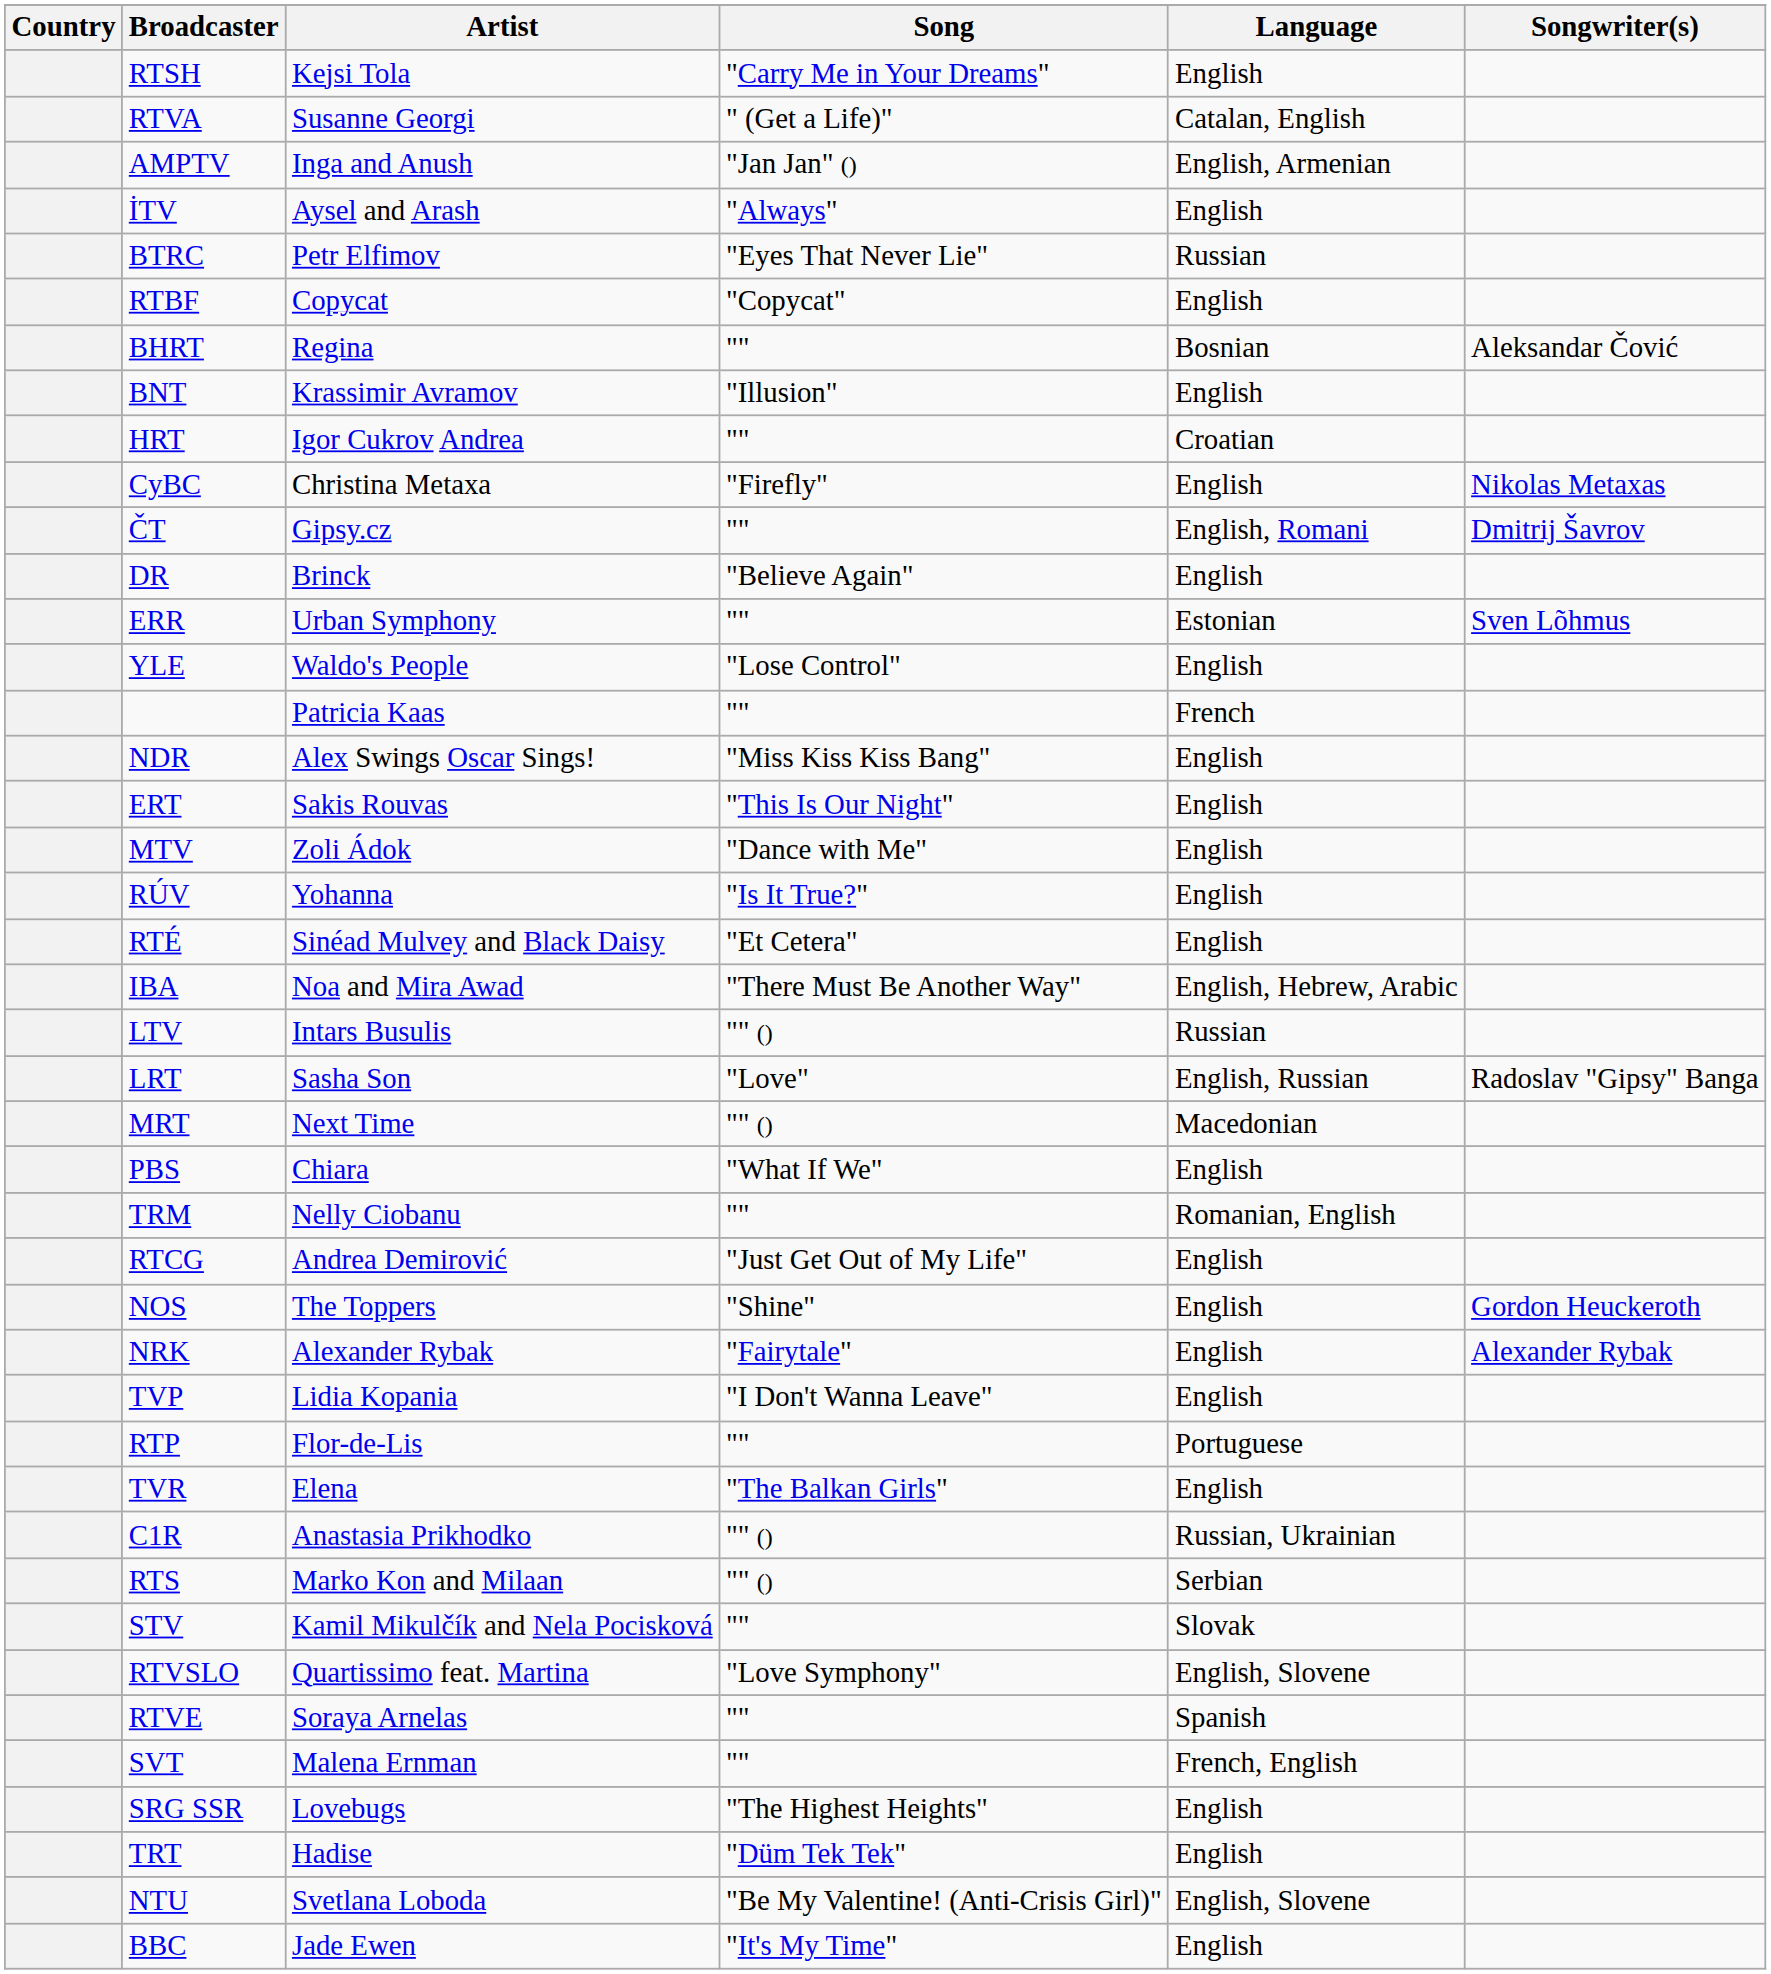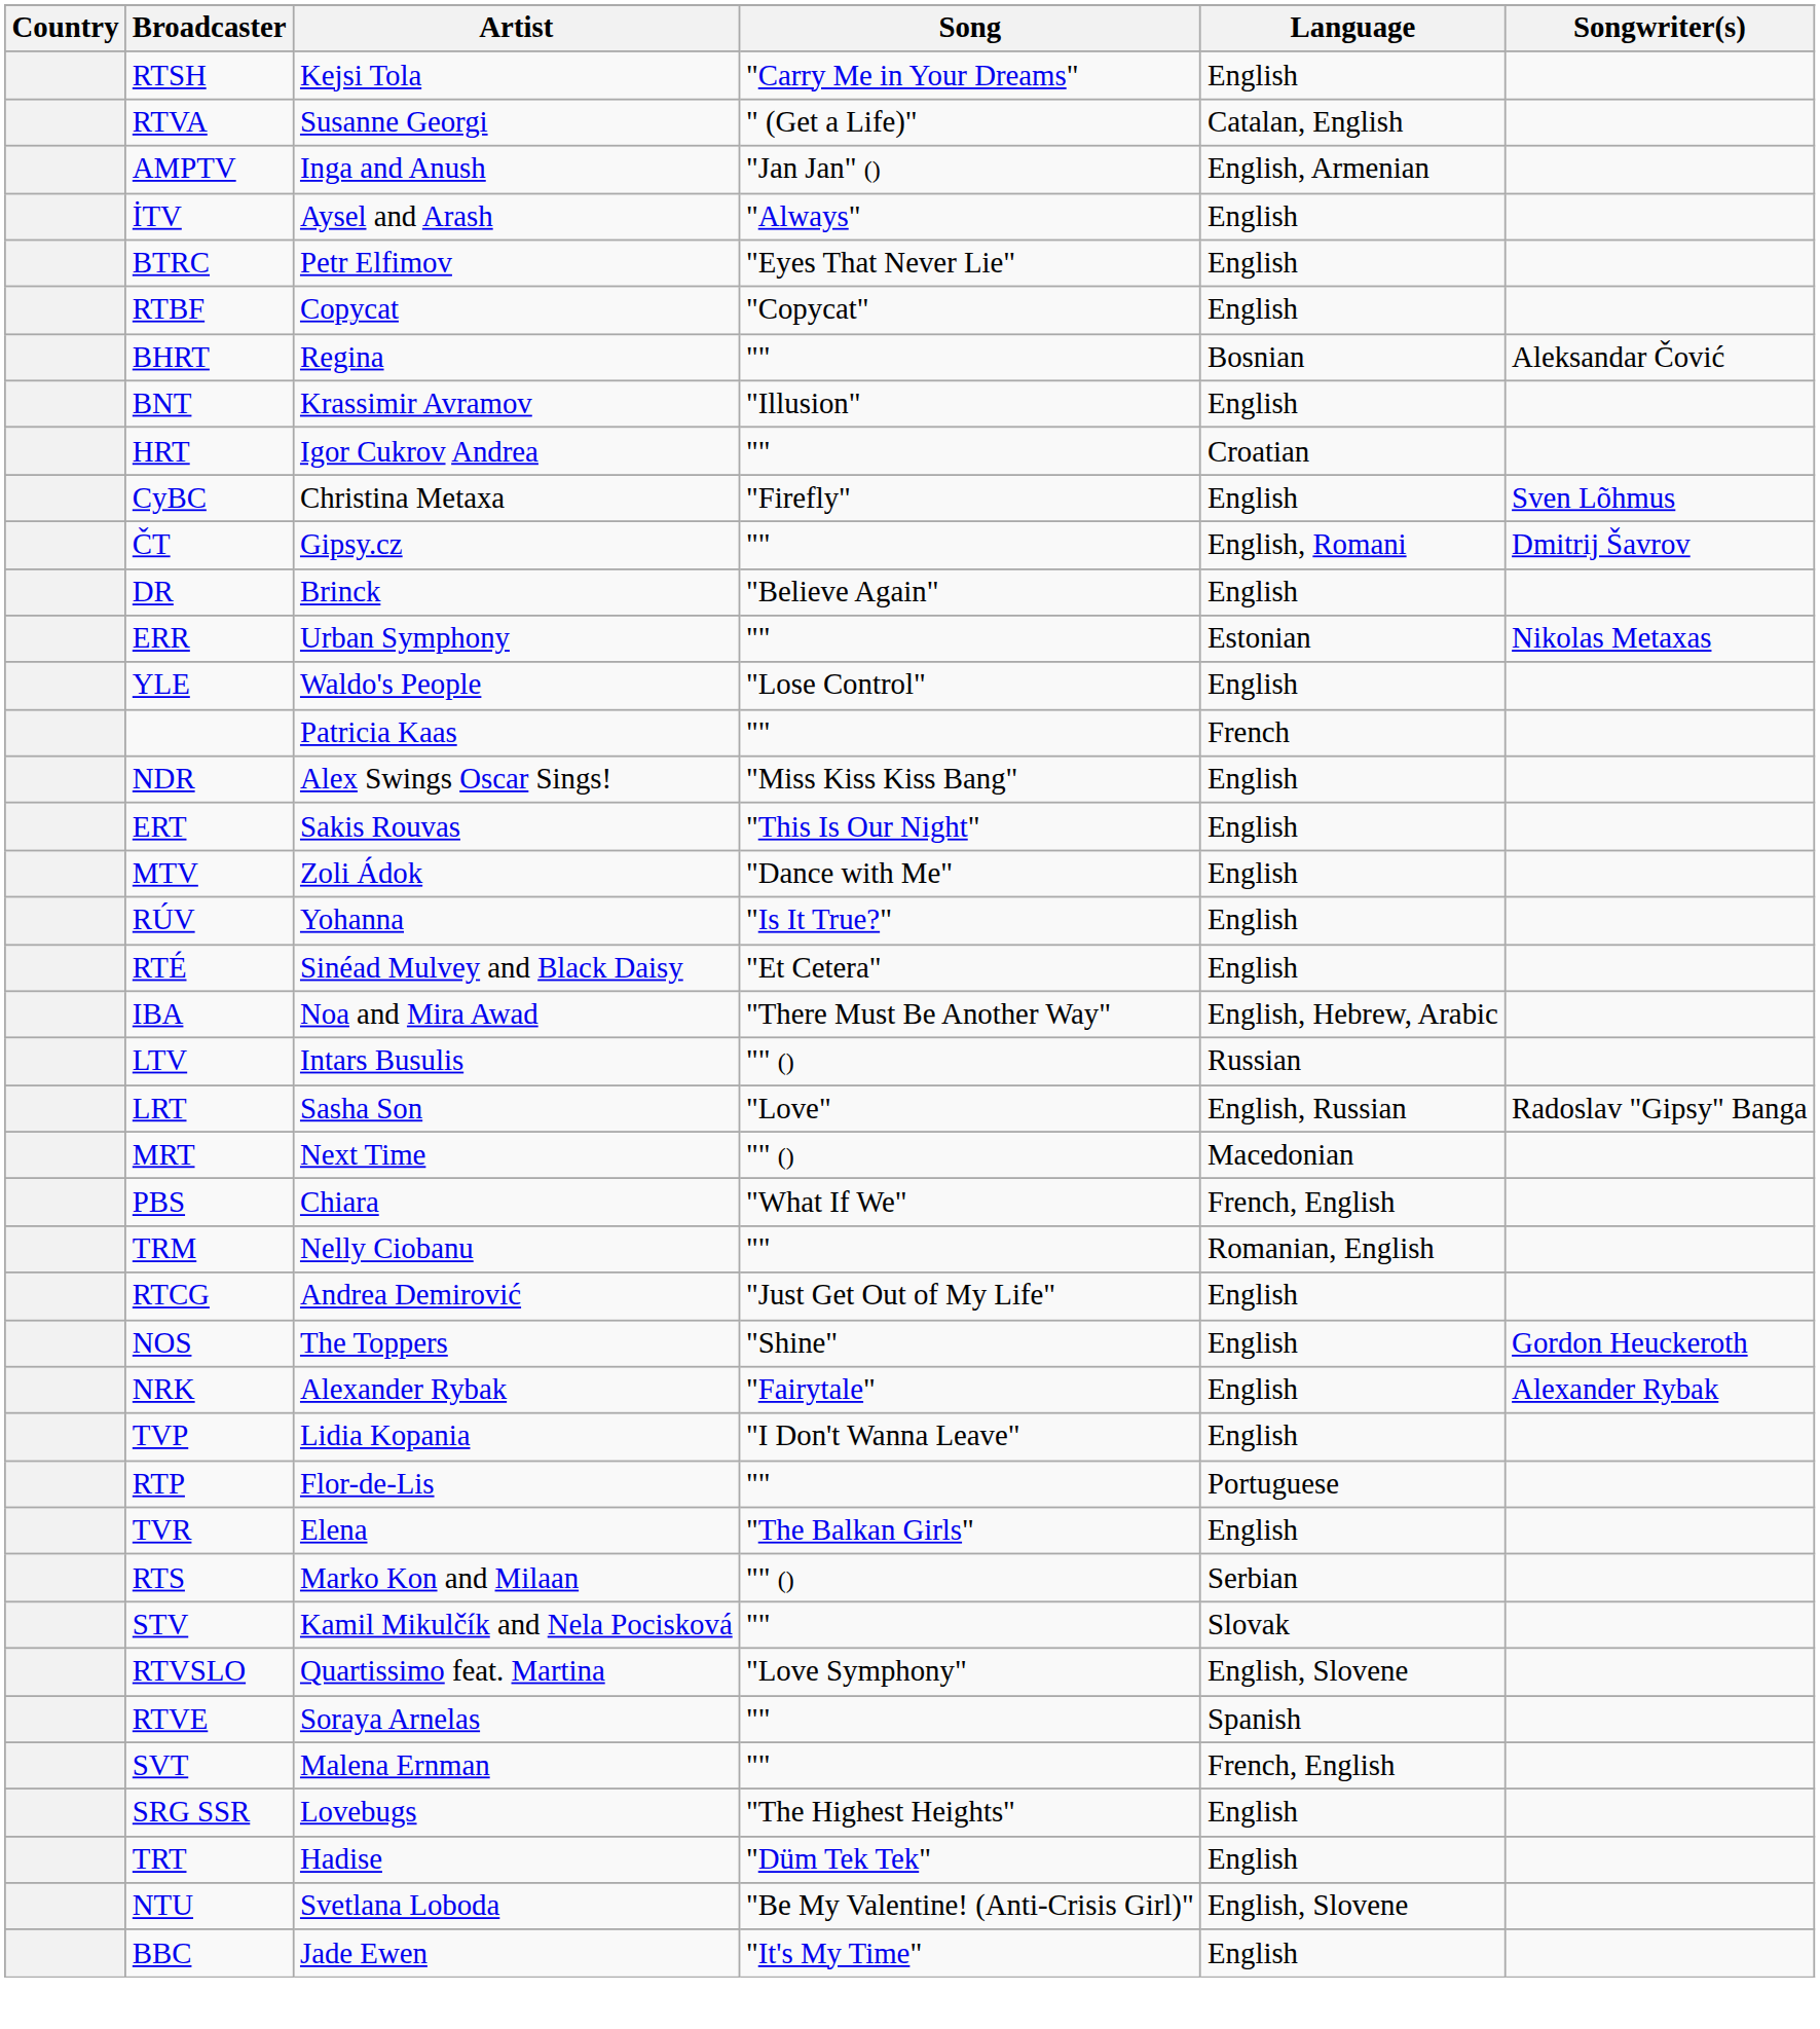BTRC | Language: Russian -> English
CyBC | Songwriter(s): Nikolas Metaxas -> Sven Lõhmus
ERR | Songwriter(s): Sven Lõhmus -> Nikolas Metaxas
PBS | Language: English -> French, English
- row: C1R | Anastasia Prikhodko | "" () | Russian, Ukrainian
